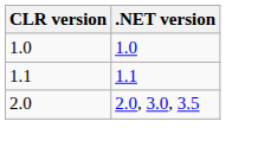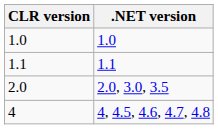+ row: 4 | 4, 4.5, 4.6, 4.7, 4.8
